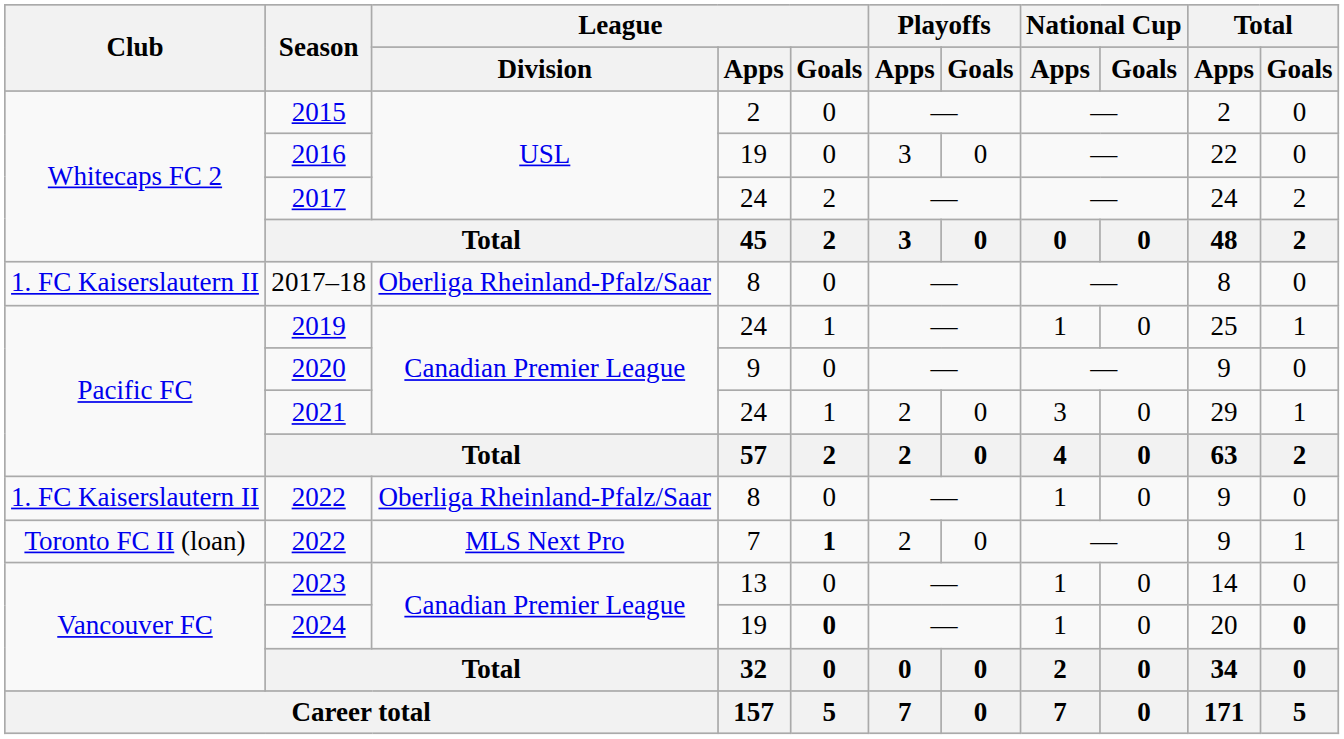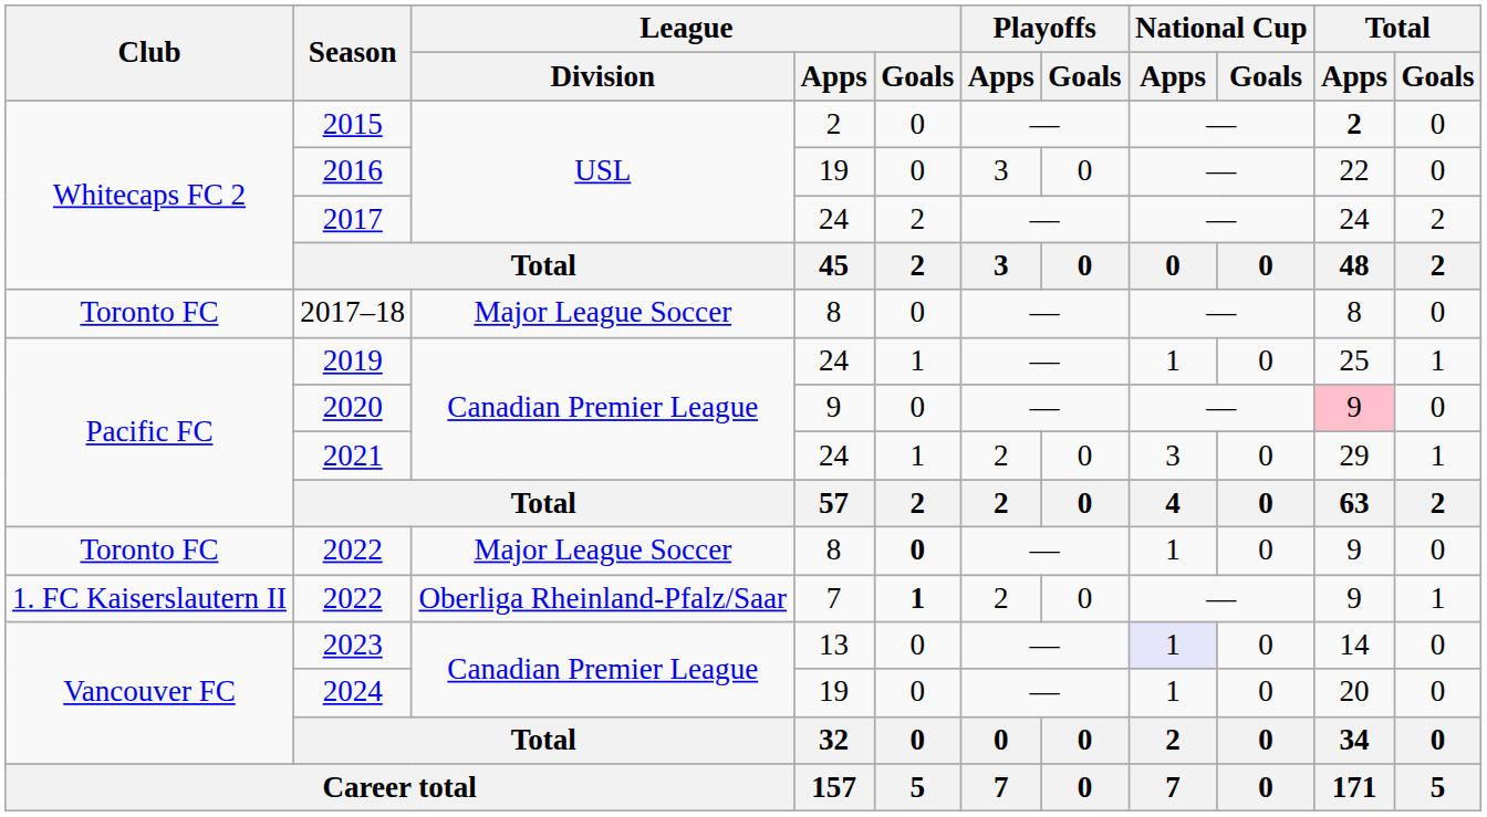2015 | Total / Apps: normal -> bold
2017–18 | Club: 1. FC Kaiserslautern II -> Toronto FC
2017–18 | League / Division: Oberliga Rheinland-Pfalz/Saar -> Major League Soccer
2020 | Total / Apps: no background -> pink background
2022 / 8 | Club: 1. FC Kaiserslautern II -> Toronto FC
2022 / 8 | League / Division: Oberliga Rheinland-Pfalz/Saar -> Major League Soccer
2022 / 8 | League / Goals: normal -> bold
2022 / 7 | Club: Toronto FC II (loan) -> 1. FC Kaiserslautern II
2022 / 7 | League / Division: MLS Next Pro -> Oberliga Rheinland-Pfalz/Saar
2023 | National Cup / Apps: no background -> lavender background
2024 | League / Goals: bold -> normal
2024 | Total / Goals: bold -> normal
